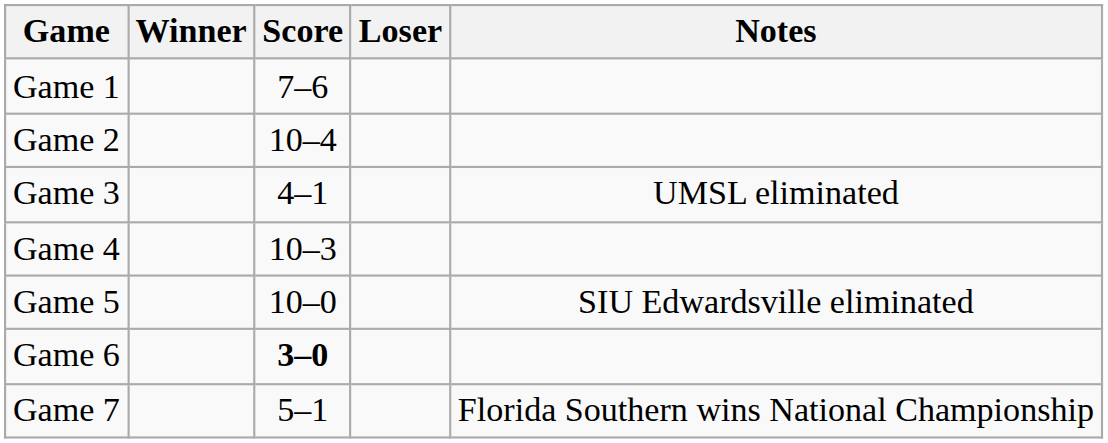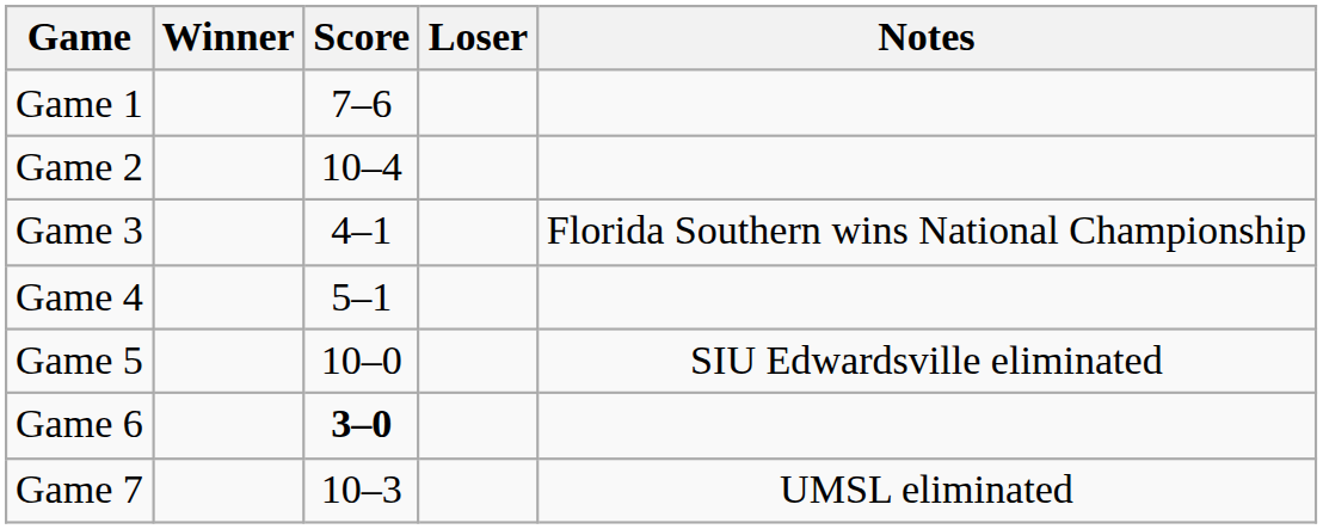Game 3 | Notes: UMSL eliminated -> Florida Southern wins National Championship
Game 4 | Score: 10–3 -> 5–1
Game 7 | Score: 5–1 -> 10–3
Game 7 | Notes: Florida Southern wins National Championship -> UMSL eliminated
